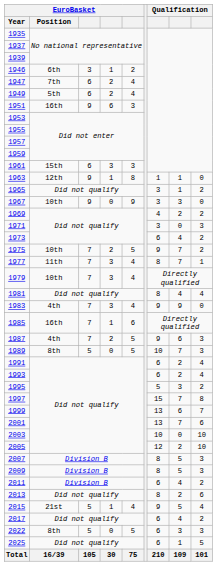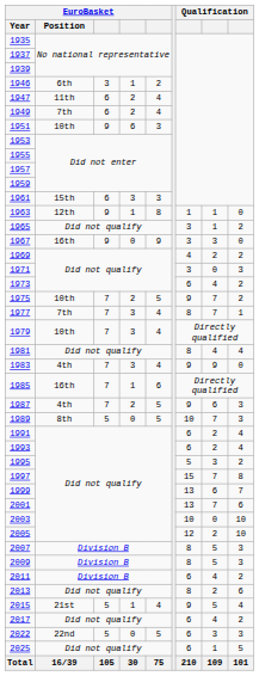1947 | EuroBasket / Position: 7th -> 11th
1949 | EuroBasket / Position: 5th -> 7th
1951 | EuroBasket / Position: 16th -> 10th
1967 | EuroBasket / Position: 10th -> 16th
1977 | EuroBasket / Position: 11th -> 7th
2022 | EuroBasket / Position: 8th -> 22nd
